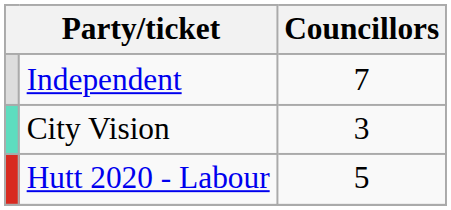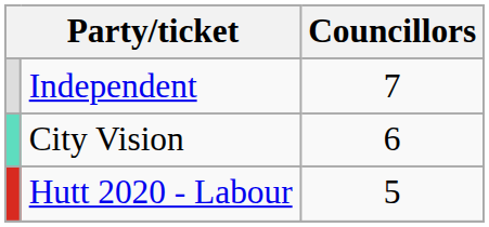City Vision | Councillors: 3 -> 6
